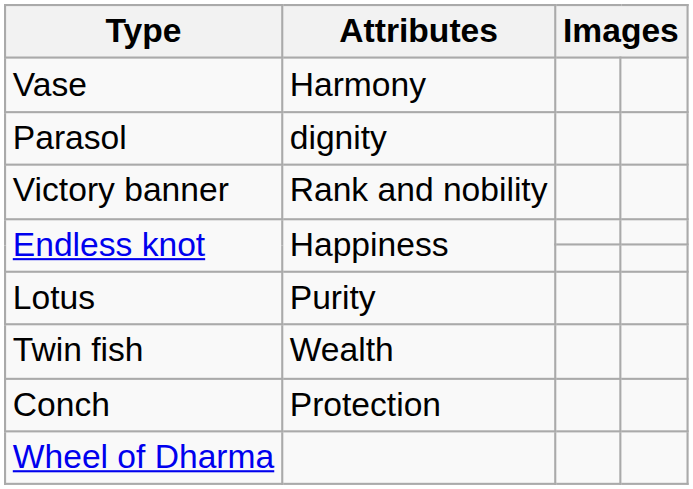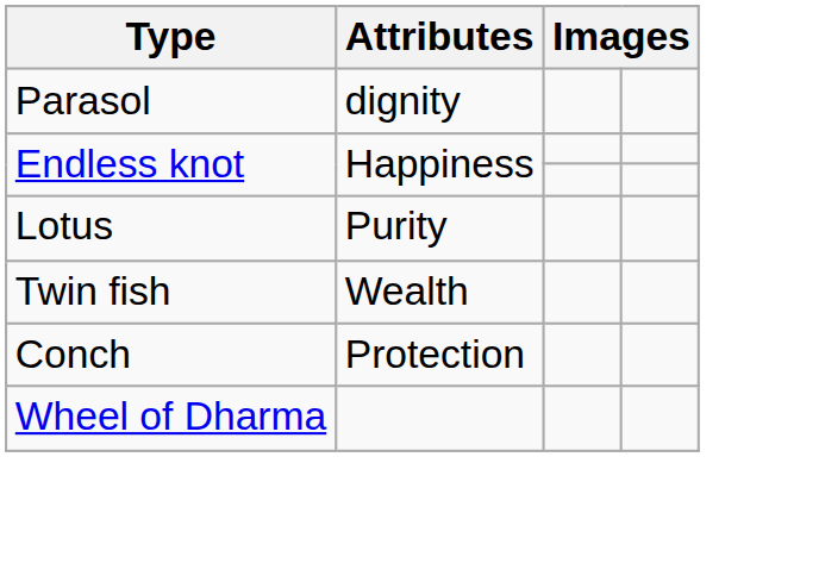- row: Vase | Harmony
- row: Victory banner | Rank and nobility
